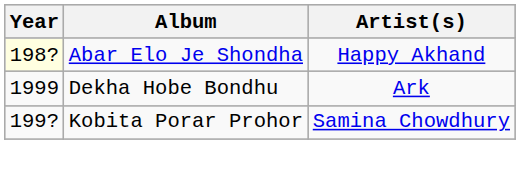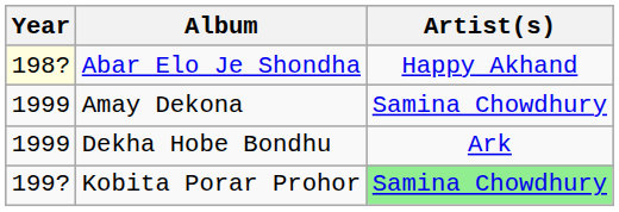+ row: 1999 | Amay Dekona | Samina Chowdhury
Kobita Porar Prohor | Artist(s): no background -> lightgreen background
